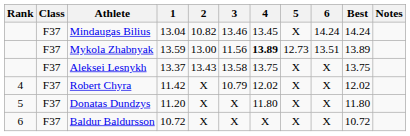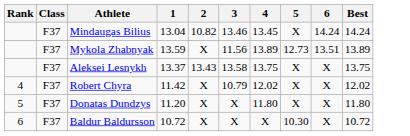- column: Notes
Mykola Zhabnyak | 2: 13.00 -> X
Mykola Zhabnyak | 4: bold -> normal
Baldur Baldursson | 5: X -> 10.30
